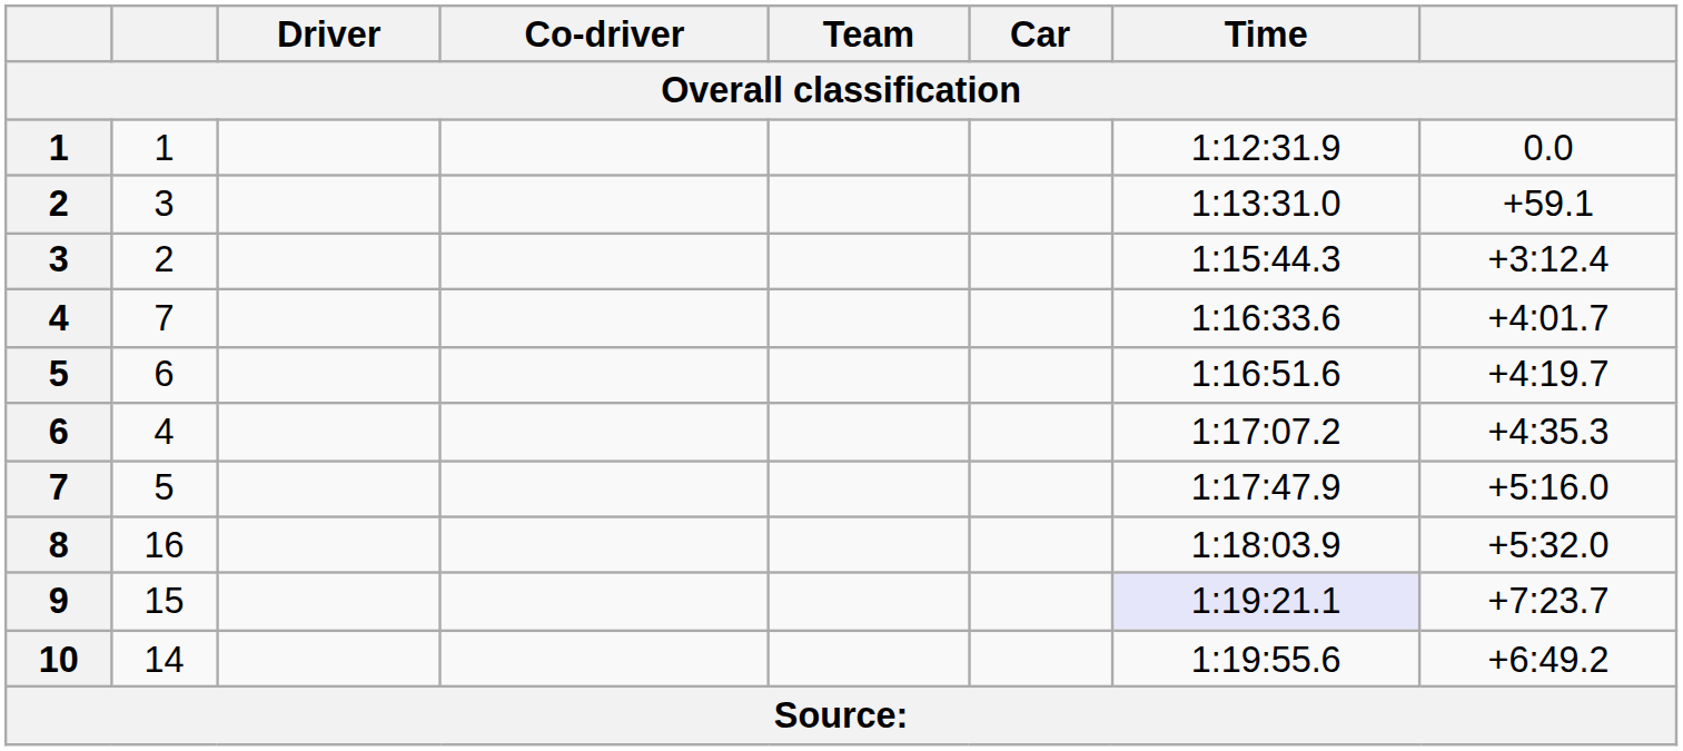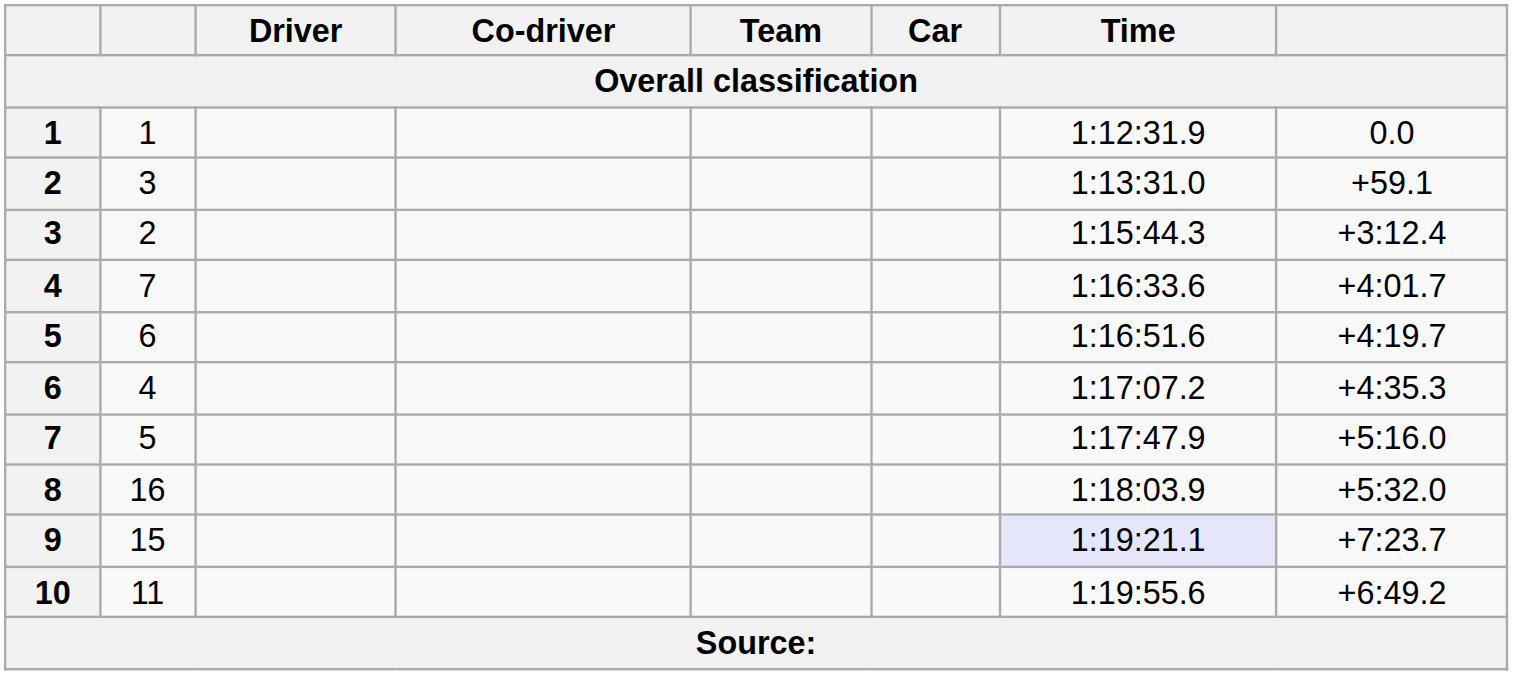10 | column 2: 14 -> 11
